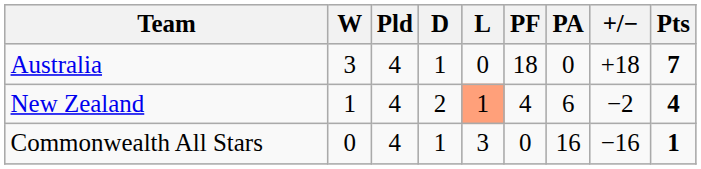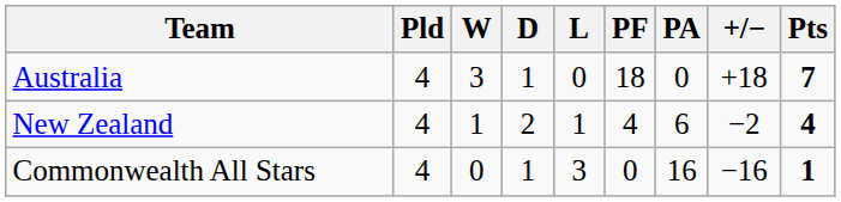columns swapped: Pld <-> W
New Zealand | L: lightsalmon background -> no background
